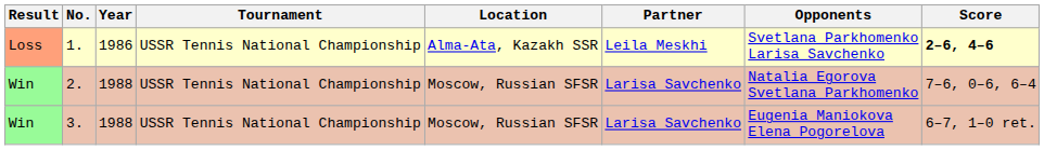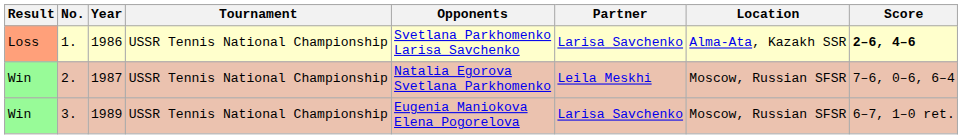columns swapped: Location <-> Opponents
1. | Partner: Leila Meskhi -> Larisa Savchenko
2. | Year: 1988 -> 1987
2. | Partner: Larisa Savchenko -> Leila Meskhi
3. | Year: 1988 -> 1989
